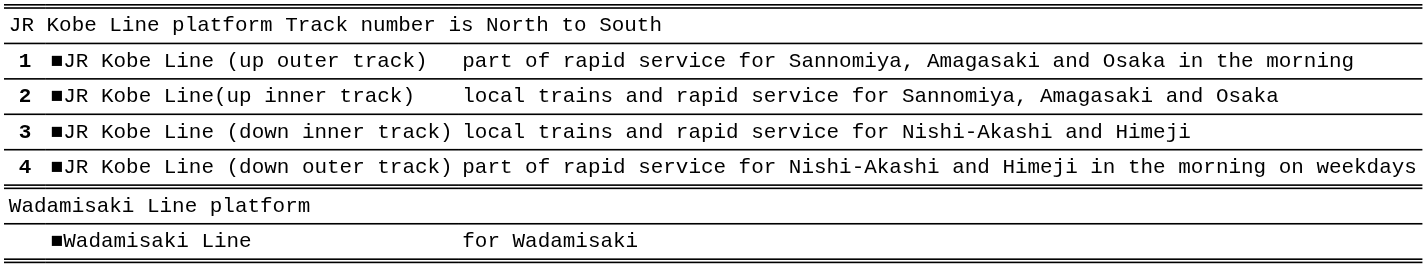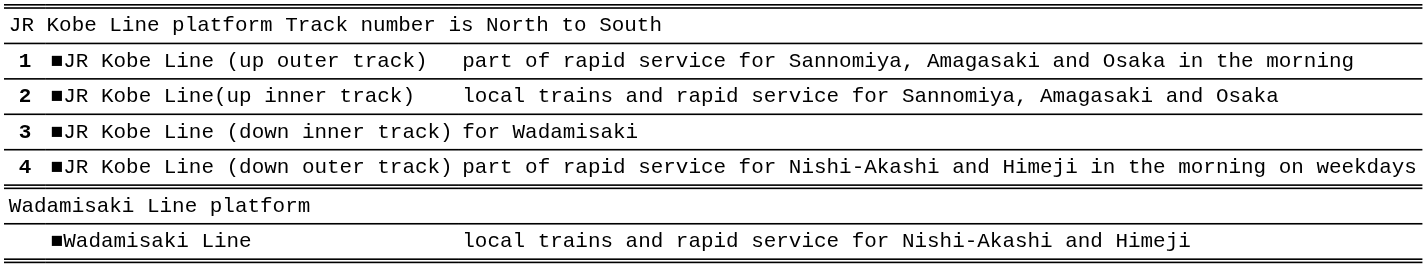■JR Kobe Line (down inner track) | column 3: local trains and rapid service for Nishi-Akashi and Himeji -> for Wadamisaki
■Wadamisaki Line | column 3: for Wadamisaki -> local trains and rapid service for Nishi-Akashi and Himeji
